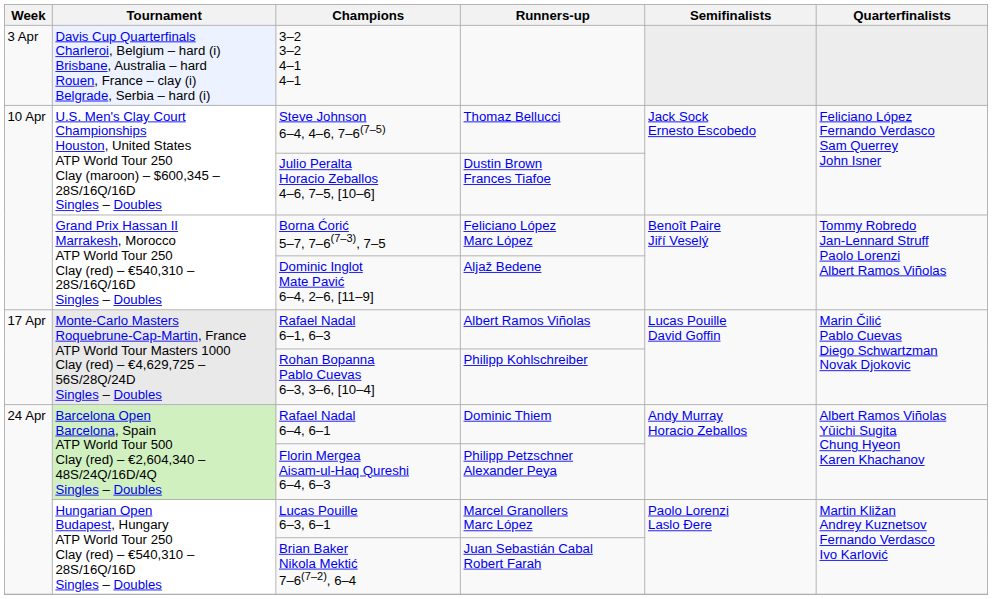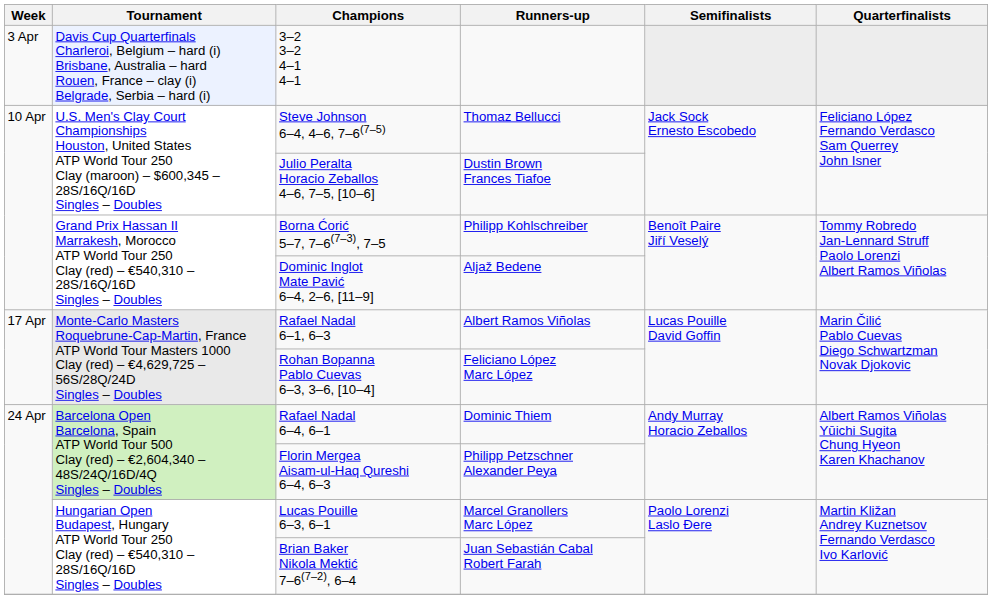Borna Ćorić 5–7, 7–6(7–3), 7–5 | Runners-up: Feliciano López Marc López -> Philipp Kohlschreiber
Rohan Bopanna Pablo Cuevas 6–3, 3–6, [10–4] | Runners-up: Philipp Kohlschreiber -> Feliciano López Marc López
